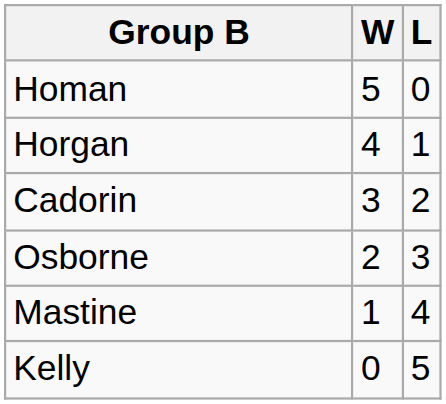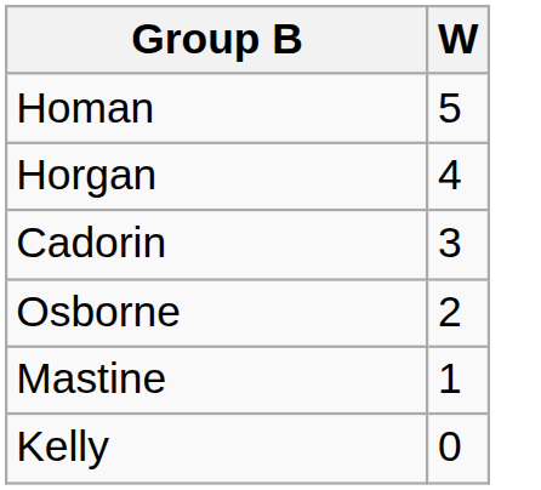- column: L | 0 | 1 | 2 | 3 | 4 | 5
